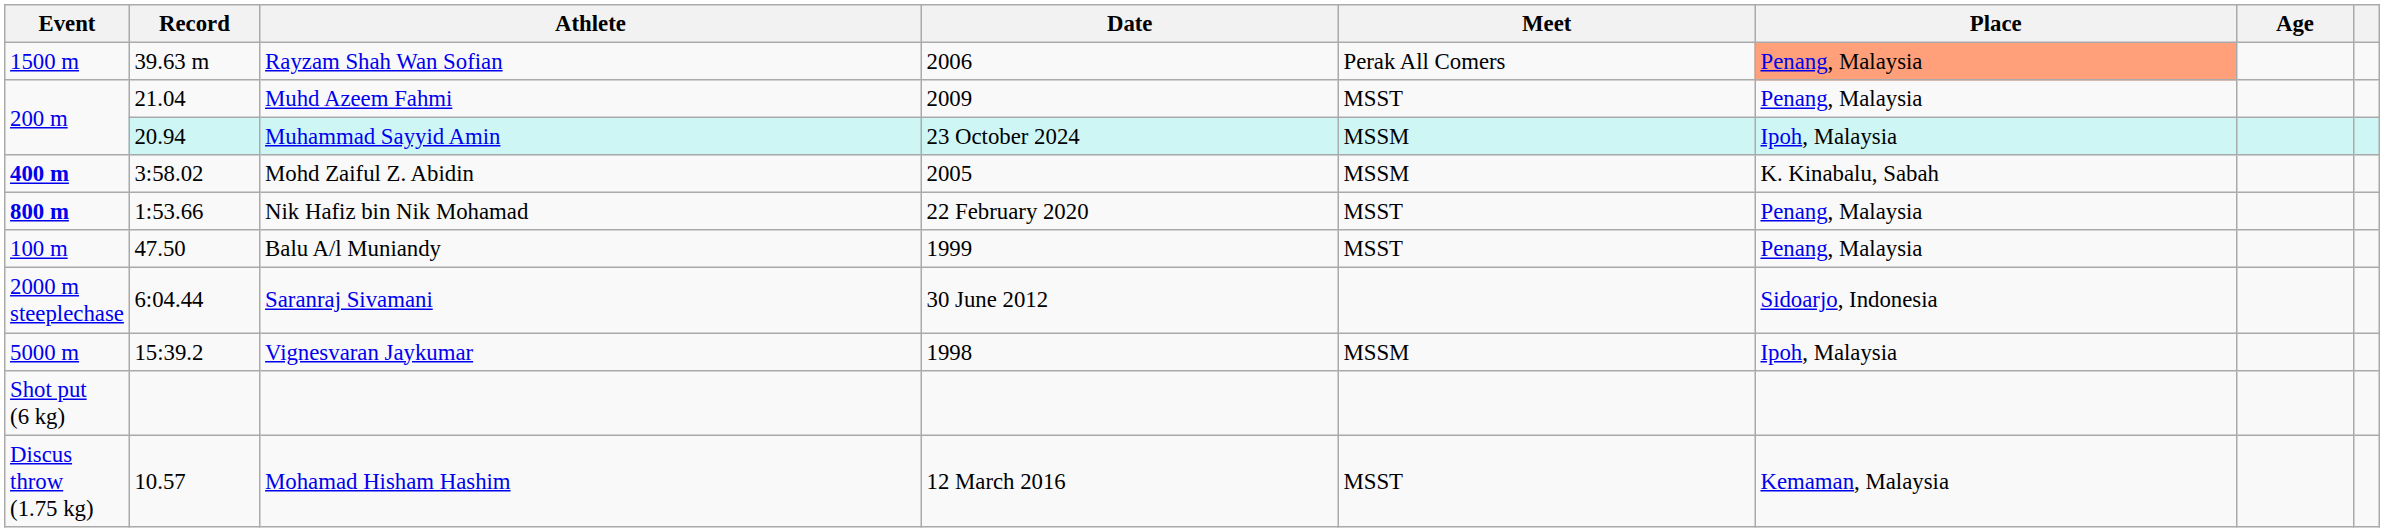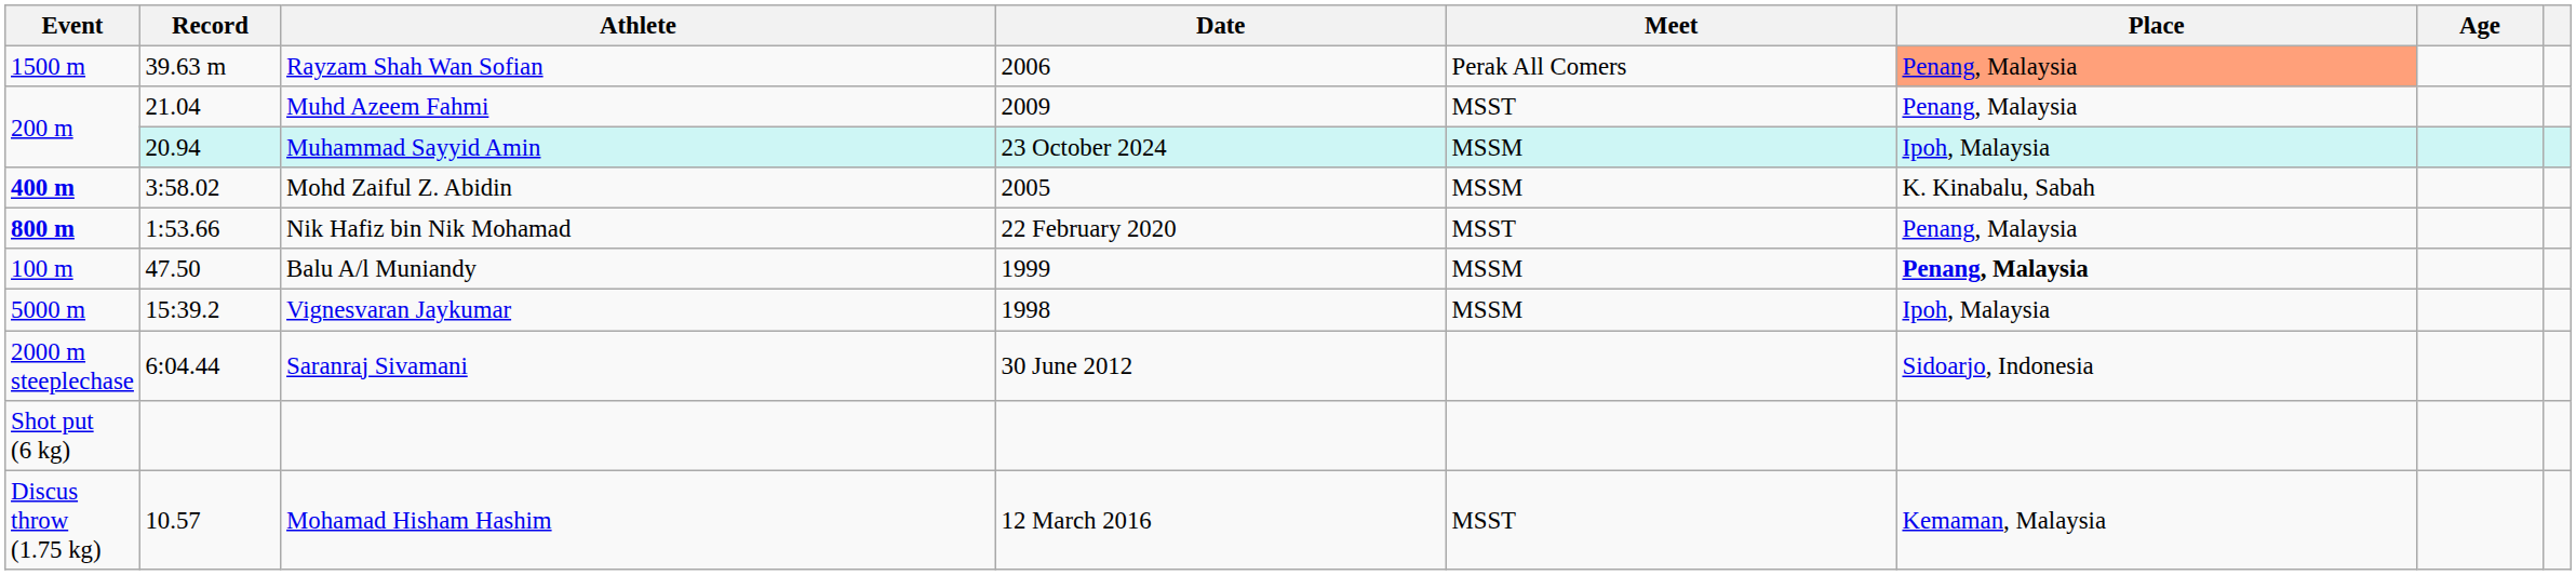Balu A/l Muniandy | Meet: MSST -> MSSM
Balu A/l Muniandy | Place: normal -> bold
rows swapped: Vignesvaran Jaykumar <-> Saranraj Sivamani
